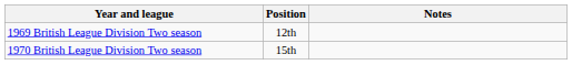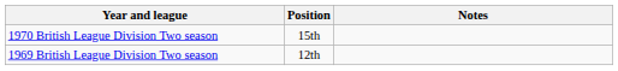rows swapped: 1969 British League Division Two season <-> 1970 British League Division Two season
